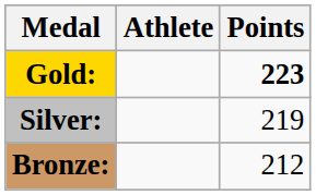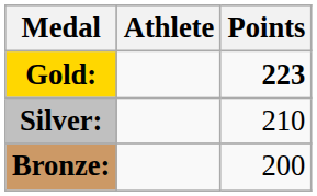Silver: | Points: 219 -> 210
Bronze: | Points: 212 -> 200
